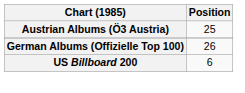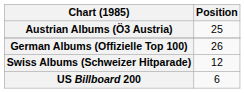+ row: Swiss Albums (Schweizer Hitparade) | 12
